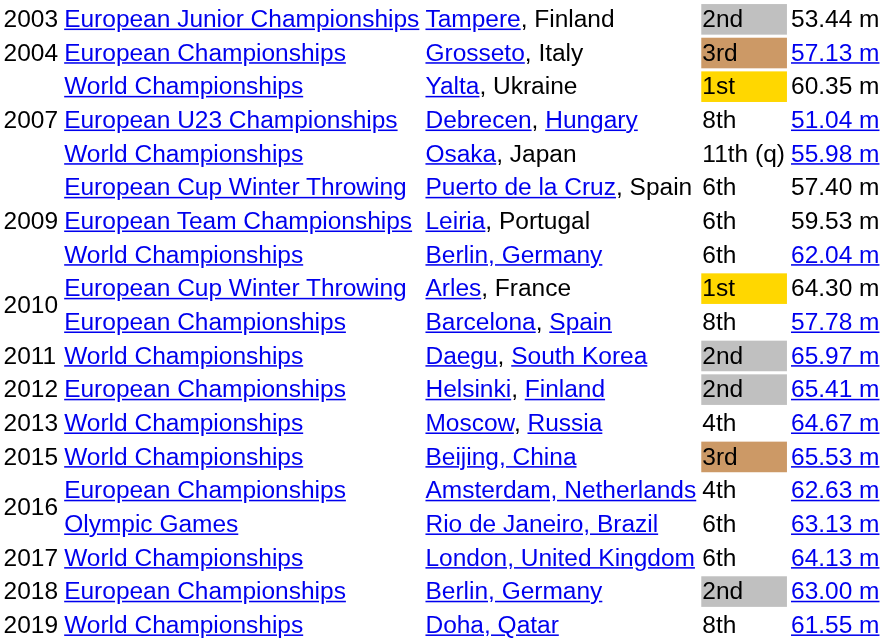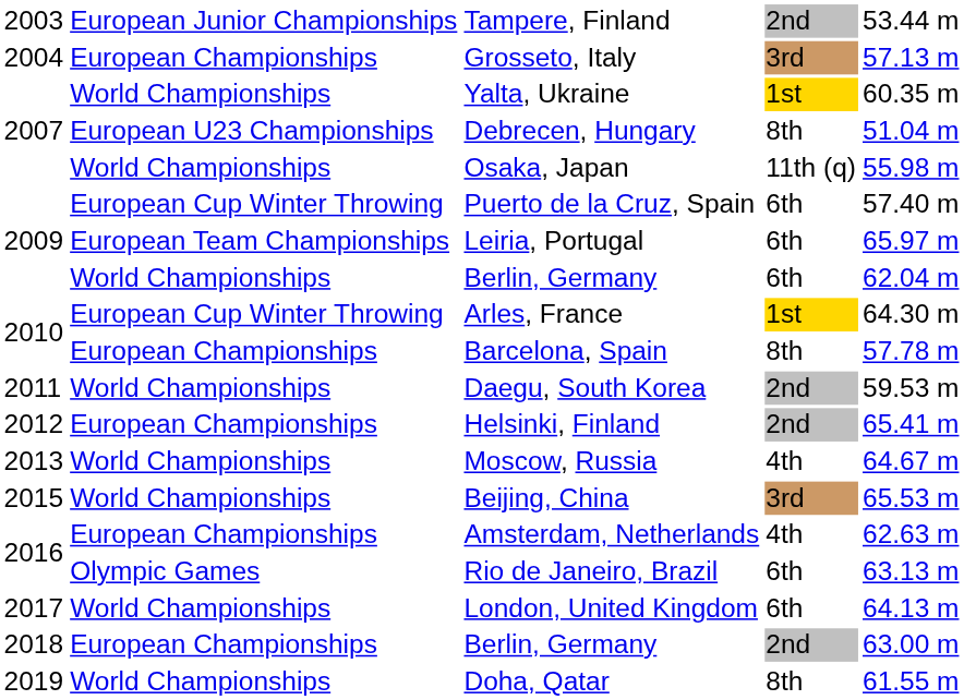Leiria, Portugal | column 5: 59.53 m -> 65.97 m
Daegu, South Korea | column 5: 65.97 m -> 59.53 m
